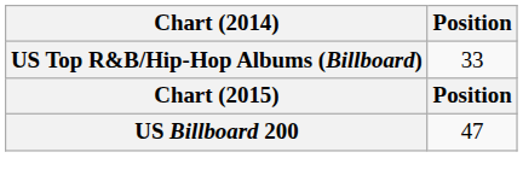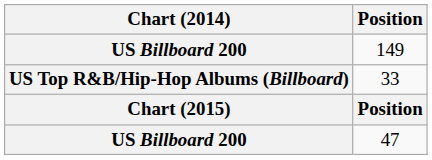+ row: US Billboard 200 | 149
